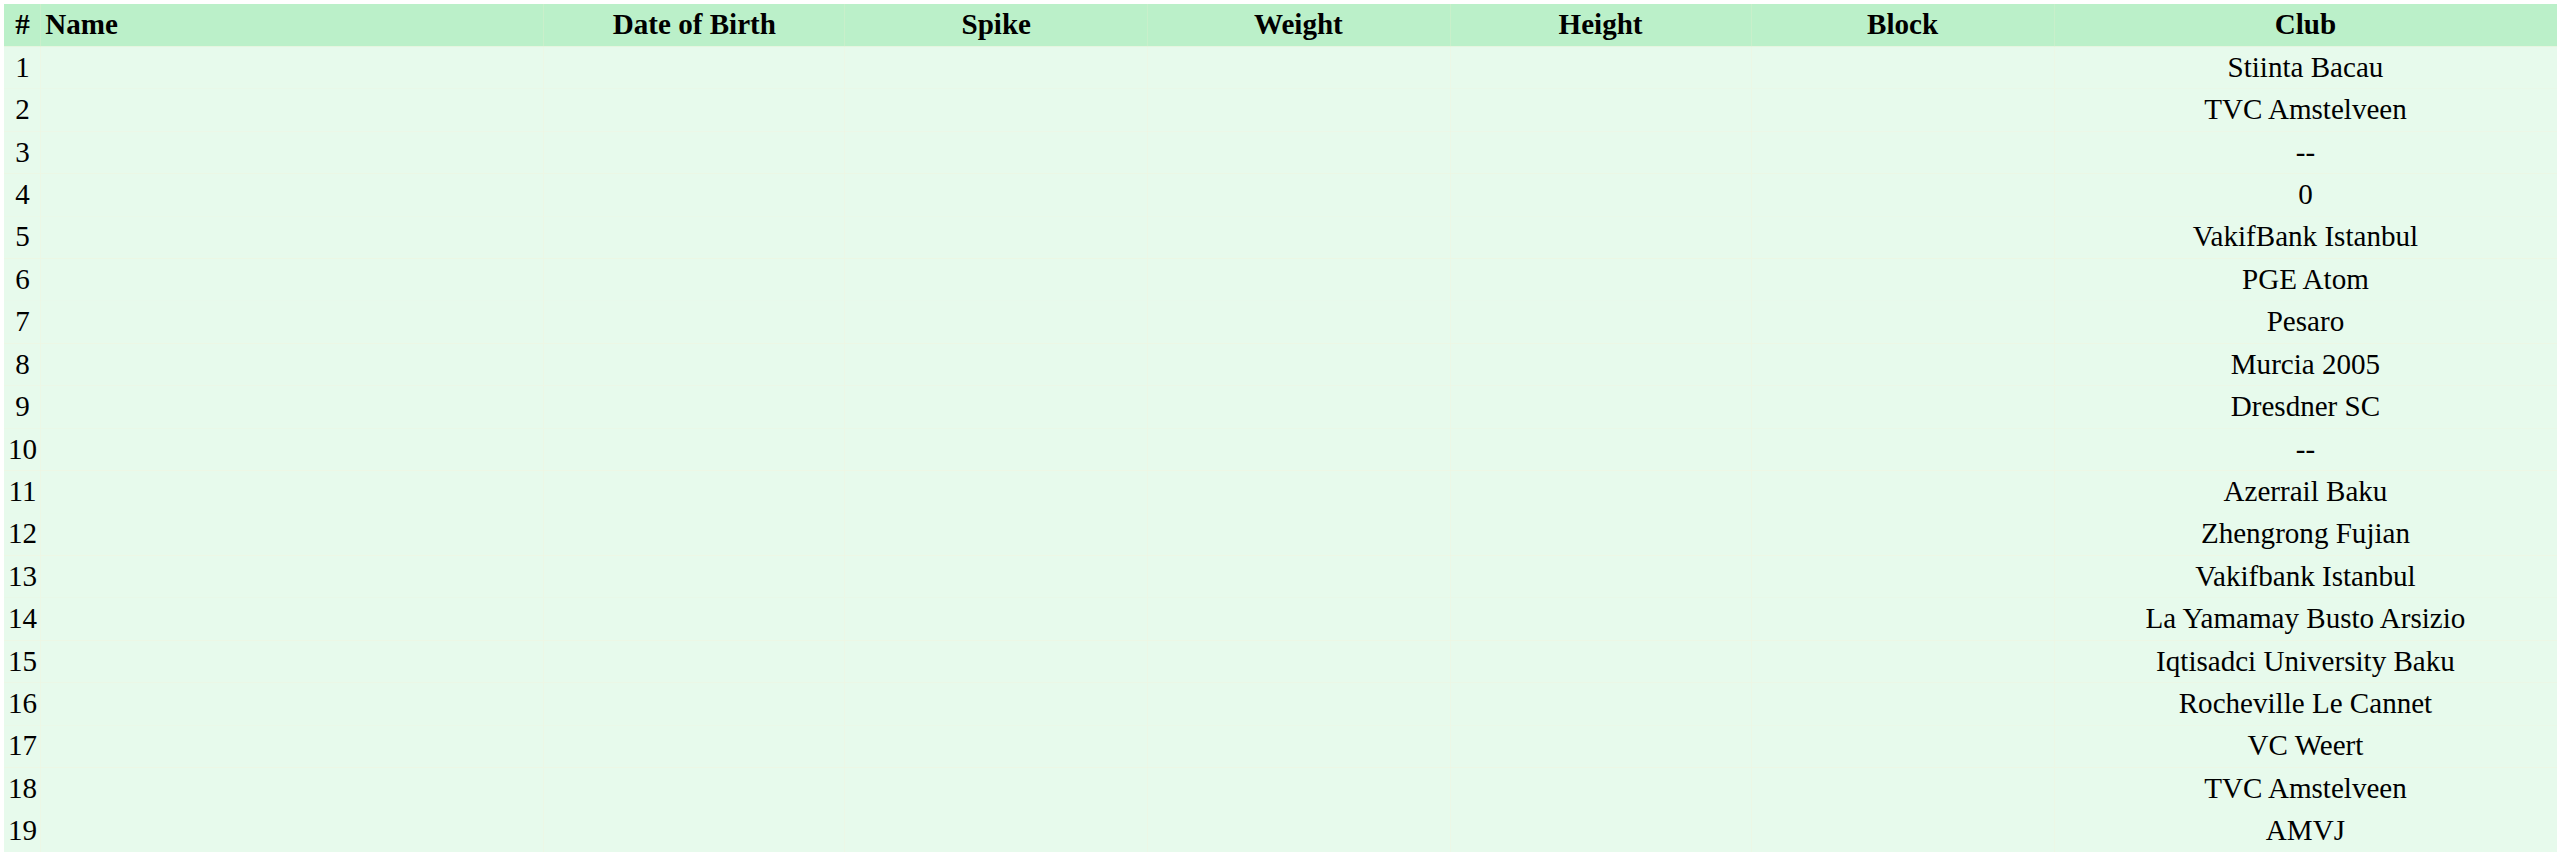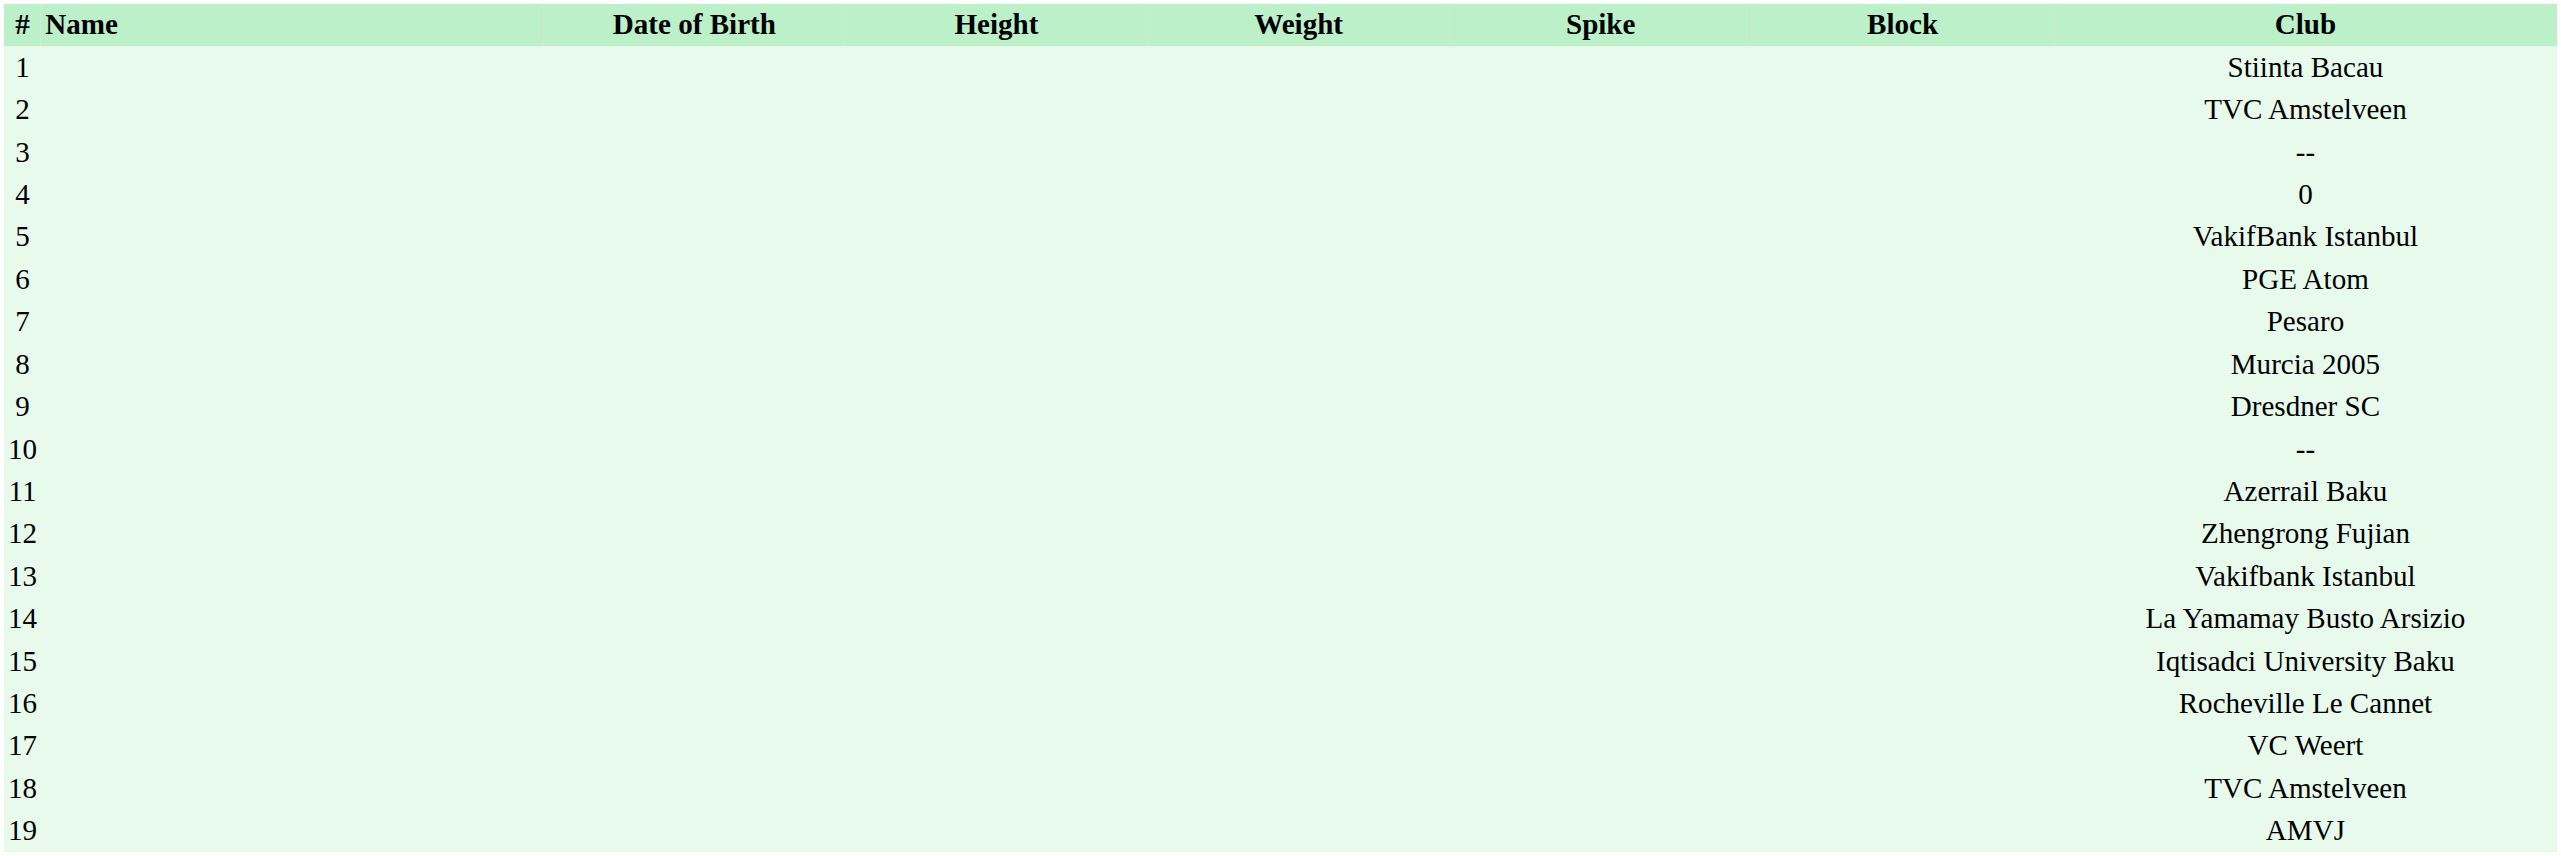columns swapped: Height <-> Spike
